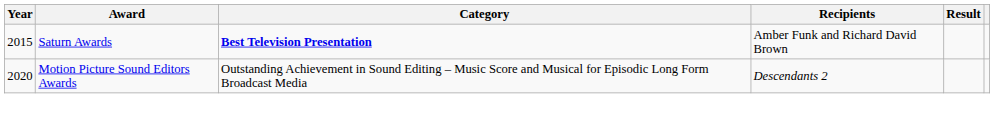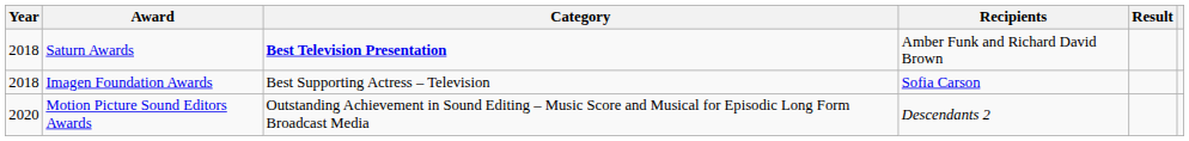Saturn Awards | Year: 2015 -> 2018
+ row: 2018 | Imagen Foundation Awards | Best Supporting Actress – Television | Sofia Carson
